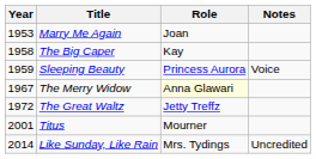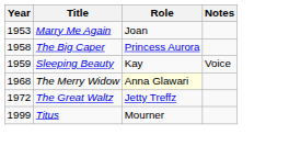The Big Caper | Role: Kay -> Princess Aurora
Sleeping Beauty | Role: Princess Aurora -> Kay
The Merry Widow | Year: 1967 -> 1968
Titus | Year: 2001 -> 1999
- row: 2014 | Like Sunday, Like Rain | Mrs. Tydings | Uncredited
